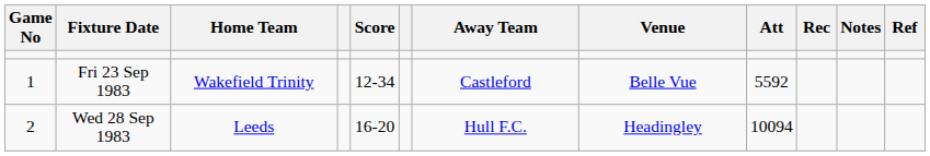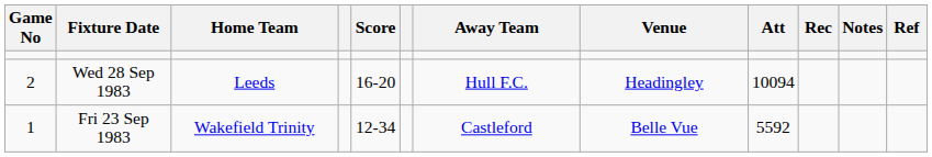rows swapped: Fri 23 Sep 1983 <-> Wed 28 Sep 1983
